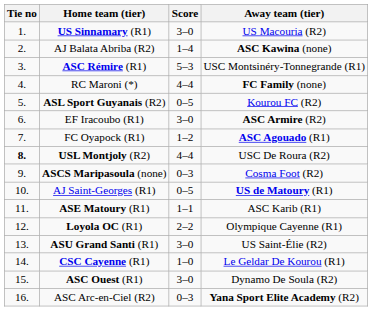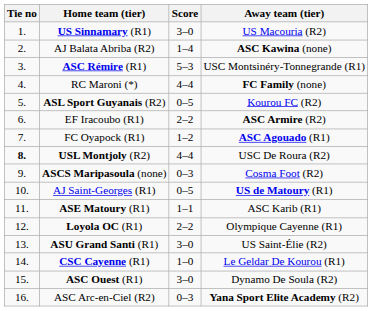EF Iracoubo (R1) | Score: 3–0 -> 2–2
